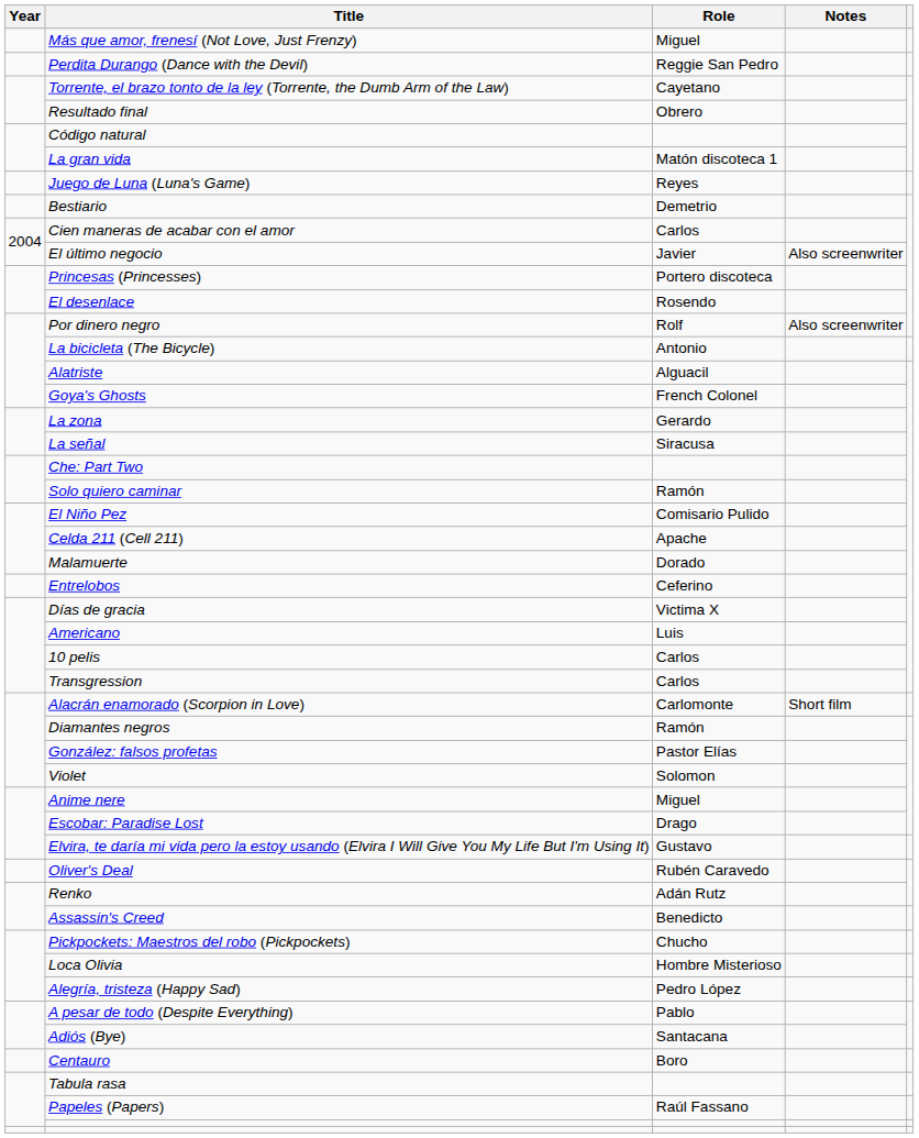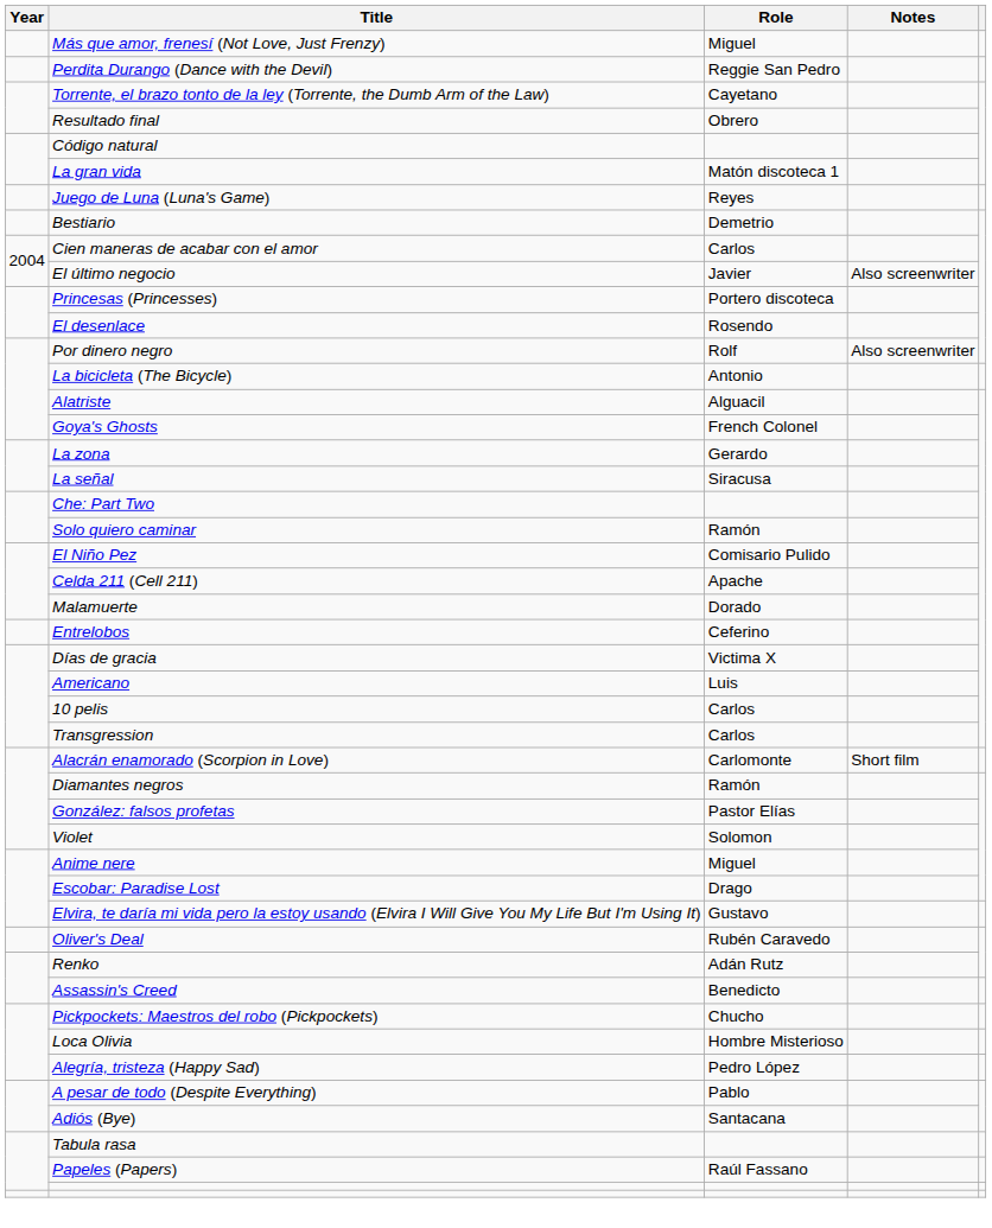- row: Centauro | Boro
